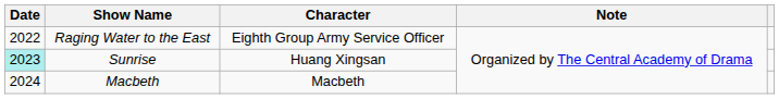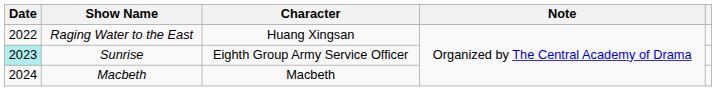Raging Water to the East | Character: Eighth Group Army Service Officer -> Huang Xingsan
Sunrise | Character: Huang Xingsan -> Eighth Group Army Service Officer
